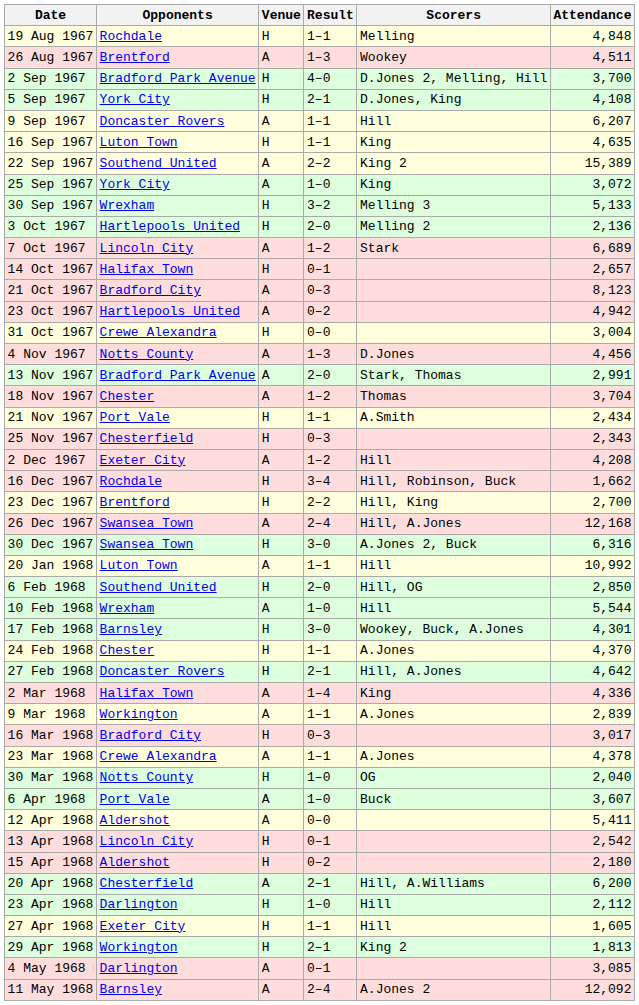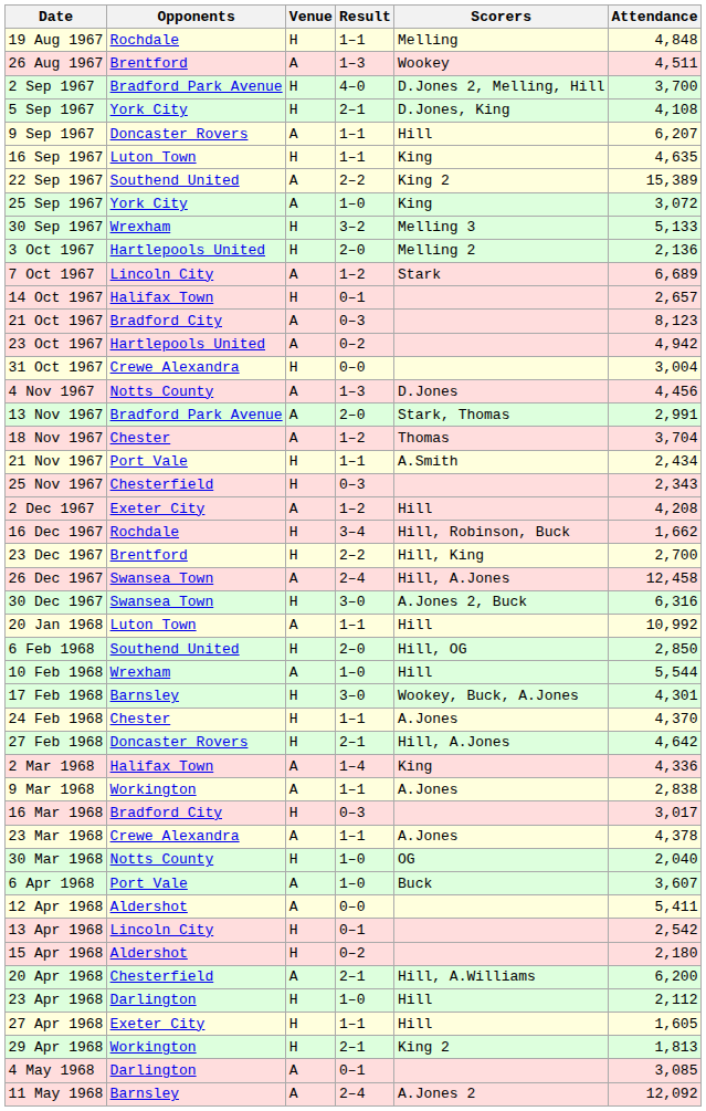26 Dec 1967 | Attendance: 12,168 -> 12,458
9 Mar 1968 | Attendance: 2,839 -> 2,838
